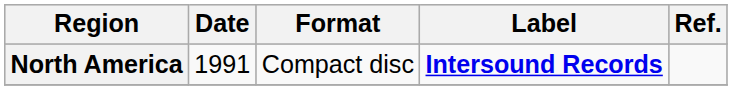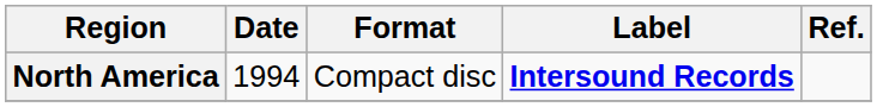North America | Date: 1991 -> 1994
